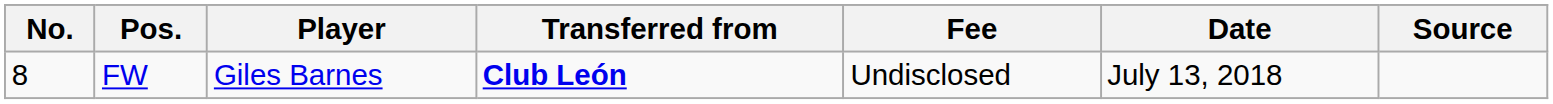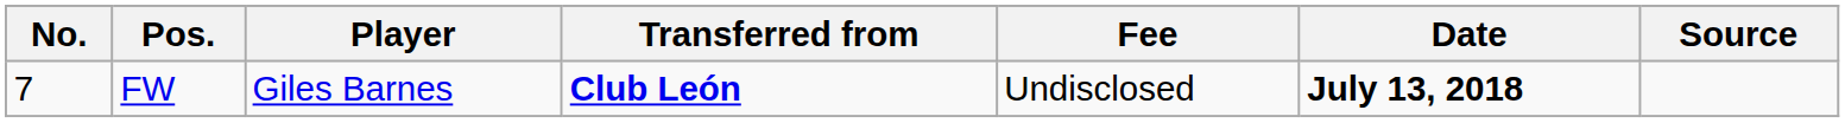FW | No.: 8 -> 7
FW | Date: normal -> bold
